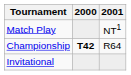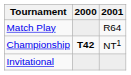Match Play | 2001: NT1 -> R64
Championship | 2001: R64 -> NT1
